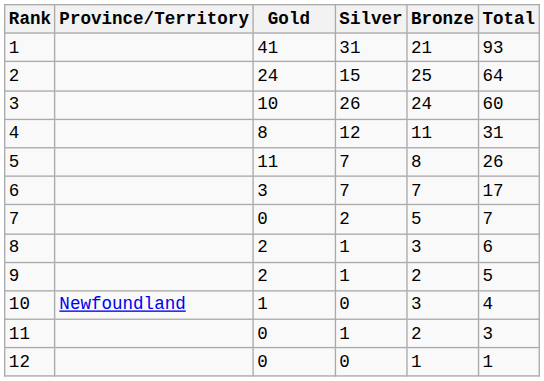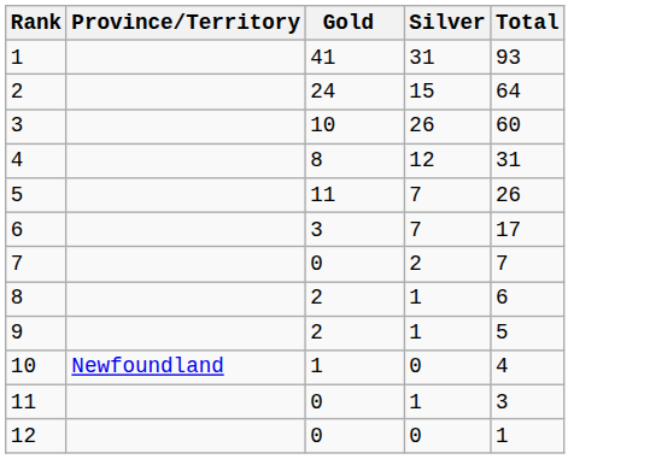- column: Bronze | 21 | 25 | 24 | 11 | 8 | 7 | 5 | 3 | 2 | 3 | 2 | 1
